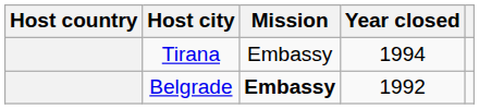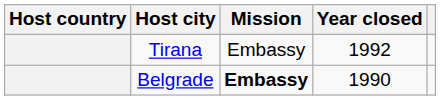Tirana | Year closed: 1994 -> 1992
Belgrade | Year closed: 1992 -> 1990
